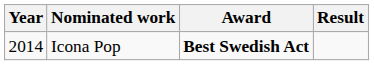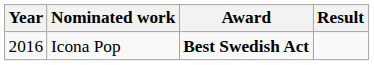Icona Pop | Year: 2014 -> 2016
